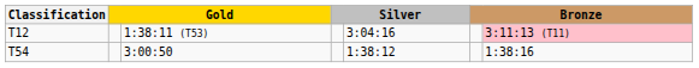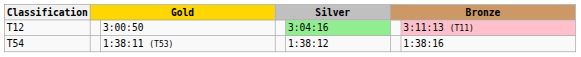T12 | column 3: 1:38:11 (T53) -> 3:00:50
T12 | column 5: no background -> lightgreen background
T54 | column 3: 3:00:50 -> 1:38:11 (T53)
